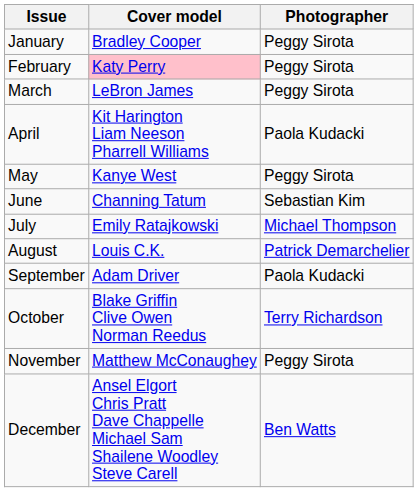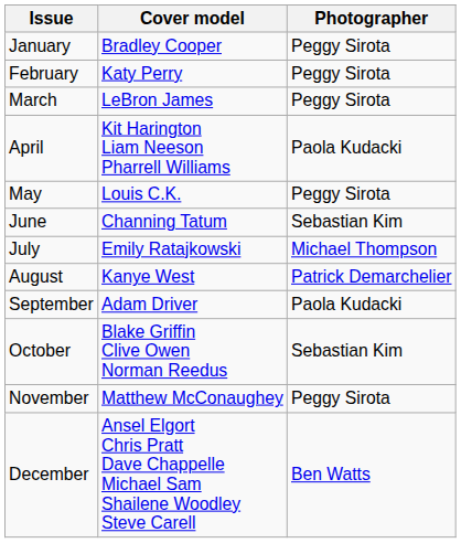February | Cover model: pink background -> no background
May | Cover model: Kanye West -> Louis C.K.
August | Cover model: Louis C.K. -> Kanye West
October | Photographer: Terry Richardson -> Sebastian Kim
